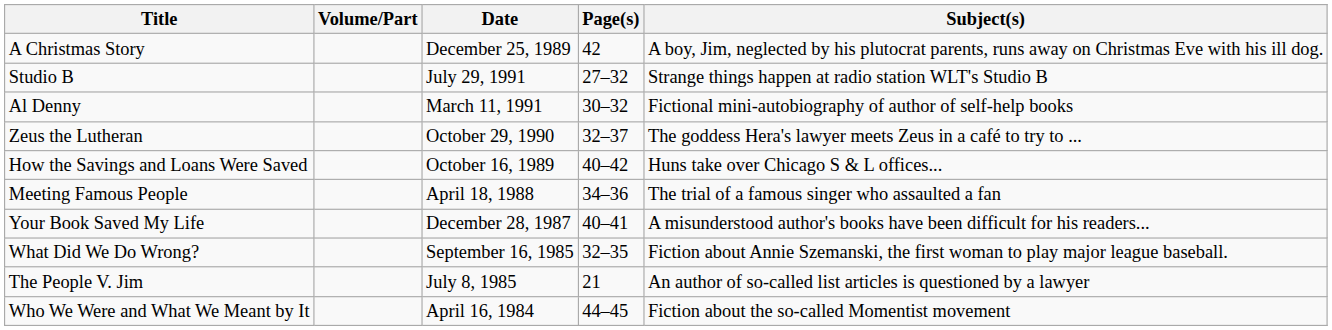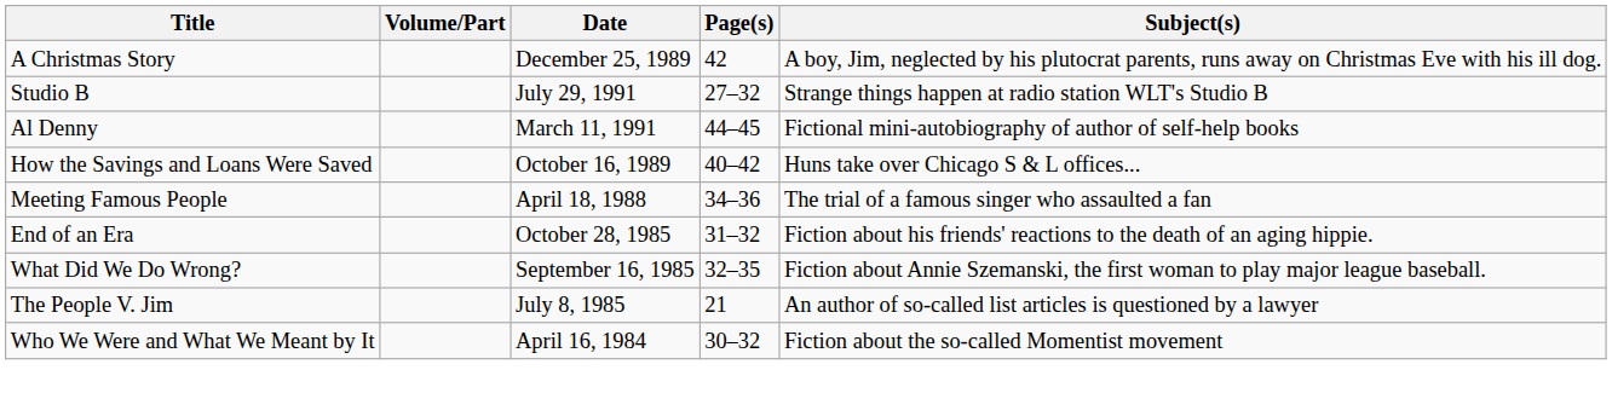Al Denny | Page(s): 30–32 -> 44–45
- row: Zeus the Lutheran | October 29, 1990 | 32–37 | The goddess Hera's lawyer meets Zeus in a café to try to ...
- row: Your Book Saved My Life | December 28, 1987 | 40–41 | A misunderstood author's books have been difficult for his readers...
+ row: End of an Era | October 28, 1985 | 31–32 | Fiction about his friends' reactions to the death of an aging hippie.
Who We Were and What We Meant by It | Page(s): 44–45 -> 30–32
